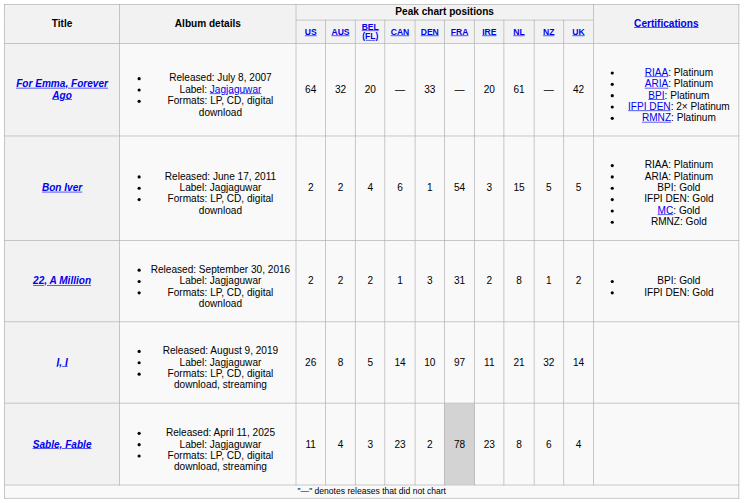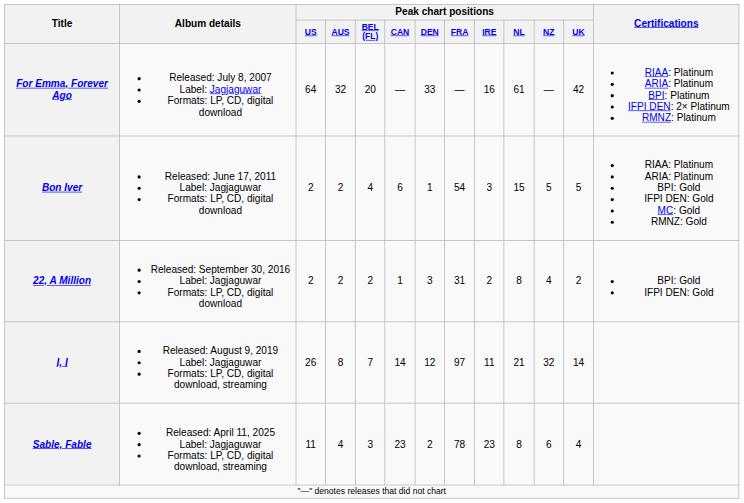For Emma, Forever Ago | Peak chart positions / IRE: 20 -> 16
22, A Million | Peak chart positions / NZ: 1 -> 4
I, I | Peak chart positions / BEL (FL): 5 -> 7
I, I | Peak chart positions / DEN: 10 -> 12
Sable, Fable | Peak chart positions / FRA: lightgrey background -> no background
